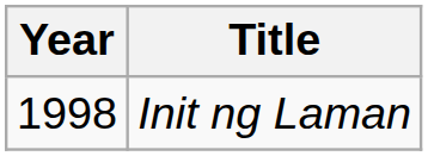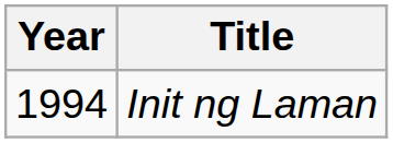Init ng Laman | Year: 1998 -> 1994
